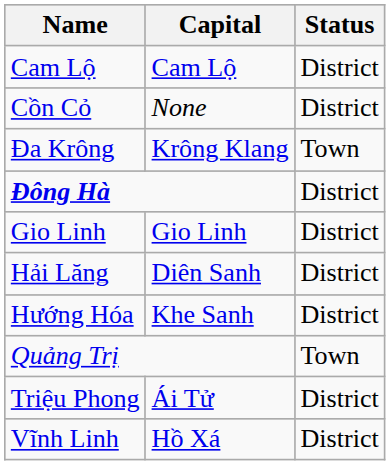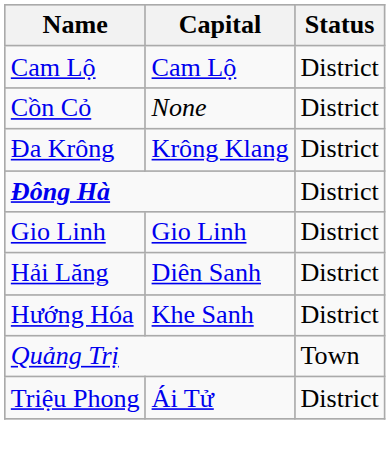Đa Krông | Status: Town -> District
- row: Vĩnh Linh | Hồ Xá | District
